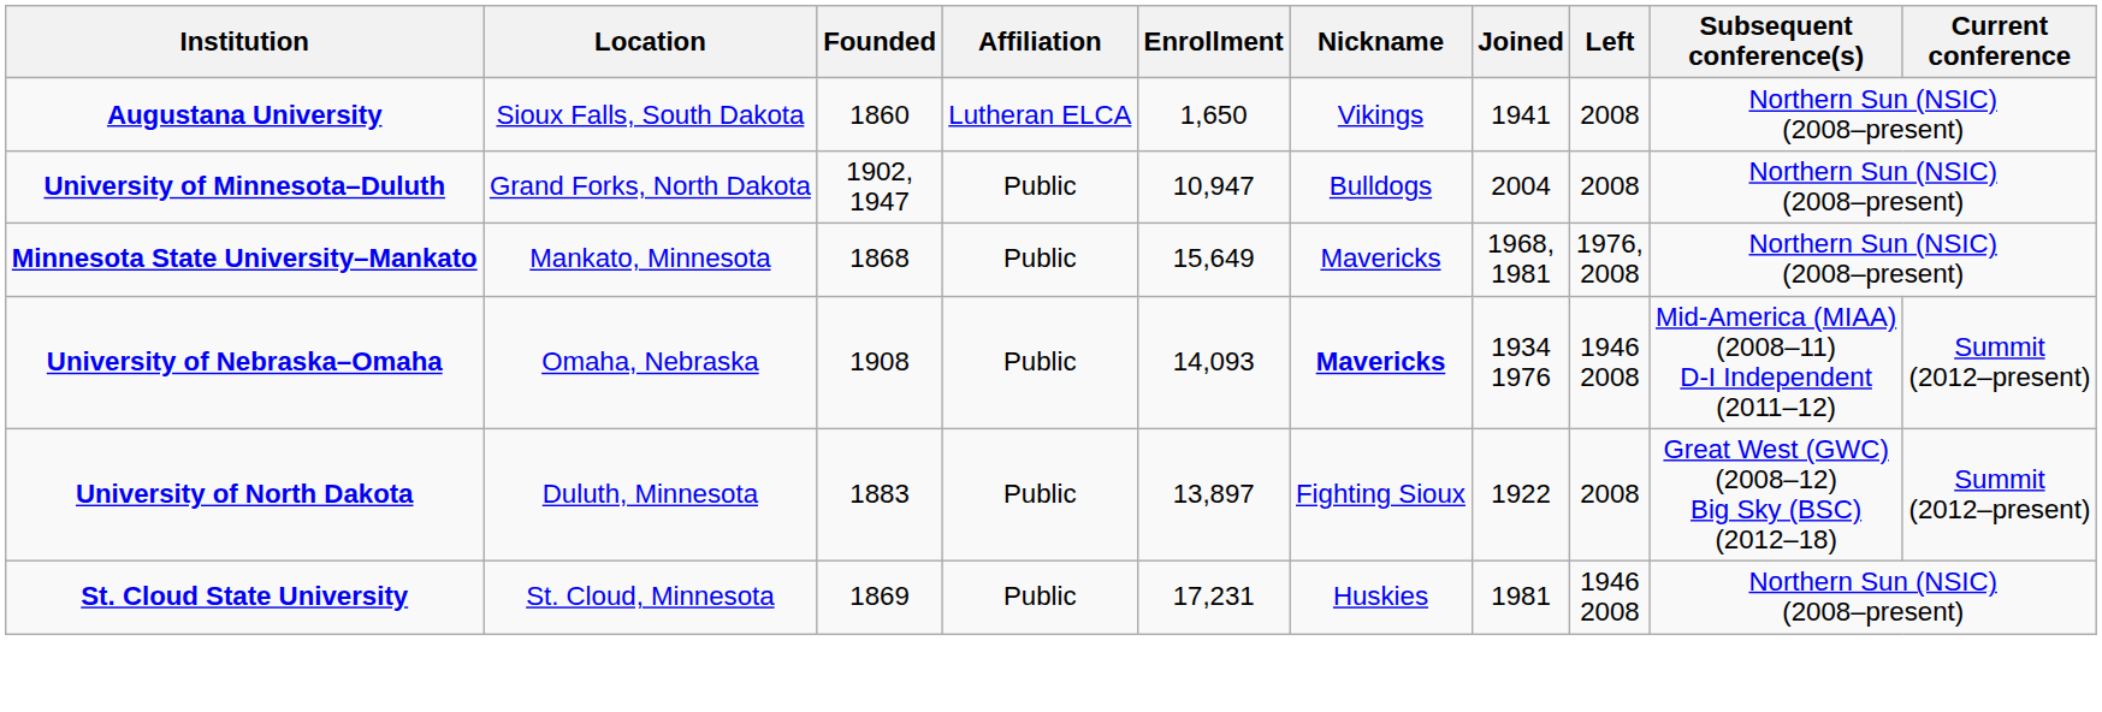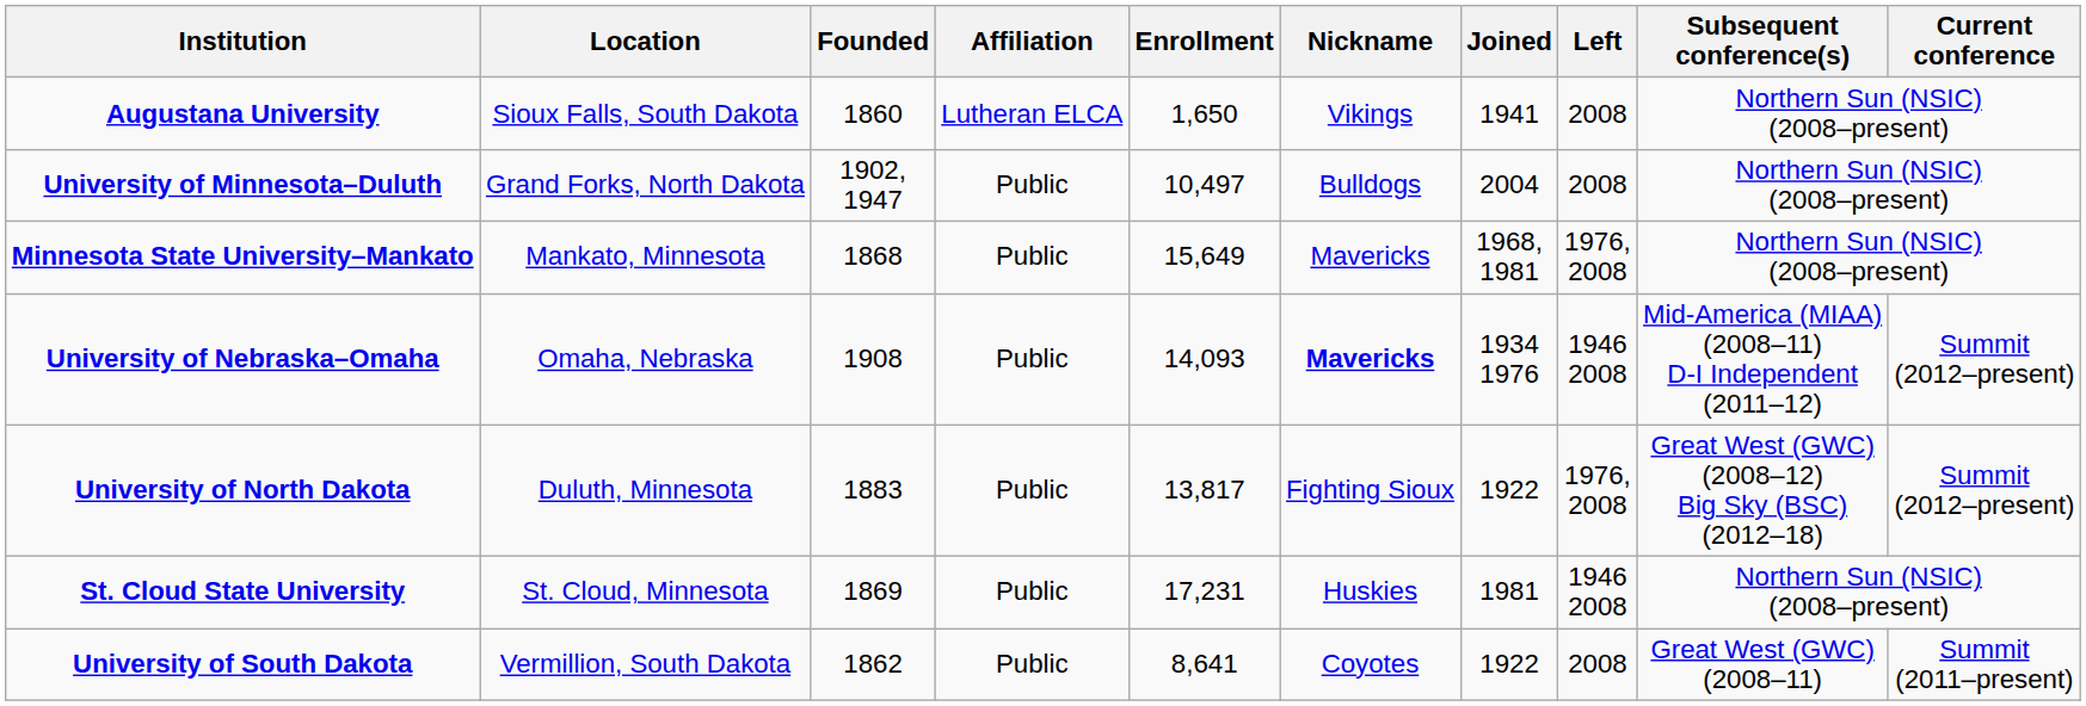University of Minnesota–Duluth | Enrollment: 10,947 -> 10,497
University of North Dakota | Enrollment: 13,897 -> 13,817
University of North Dakota | Left: 2008 -> 1976, 2008
+ row: University of South Dakota | Vermillion, South Dakota | 1862 | Public | 8,641 | Coyotes | 1922 | 2008 | Great West (GWC) (2008–11) | Summit (2011–present)
